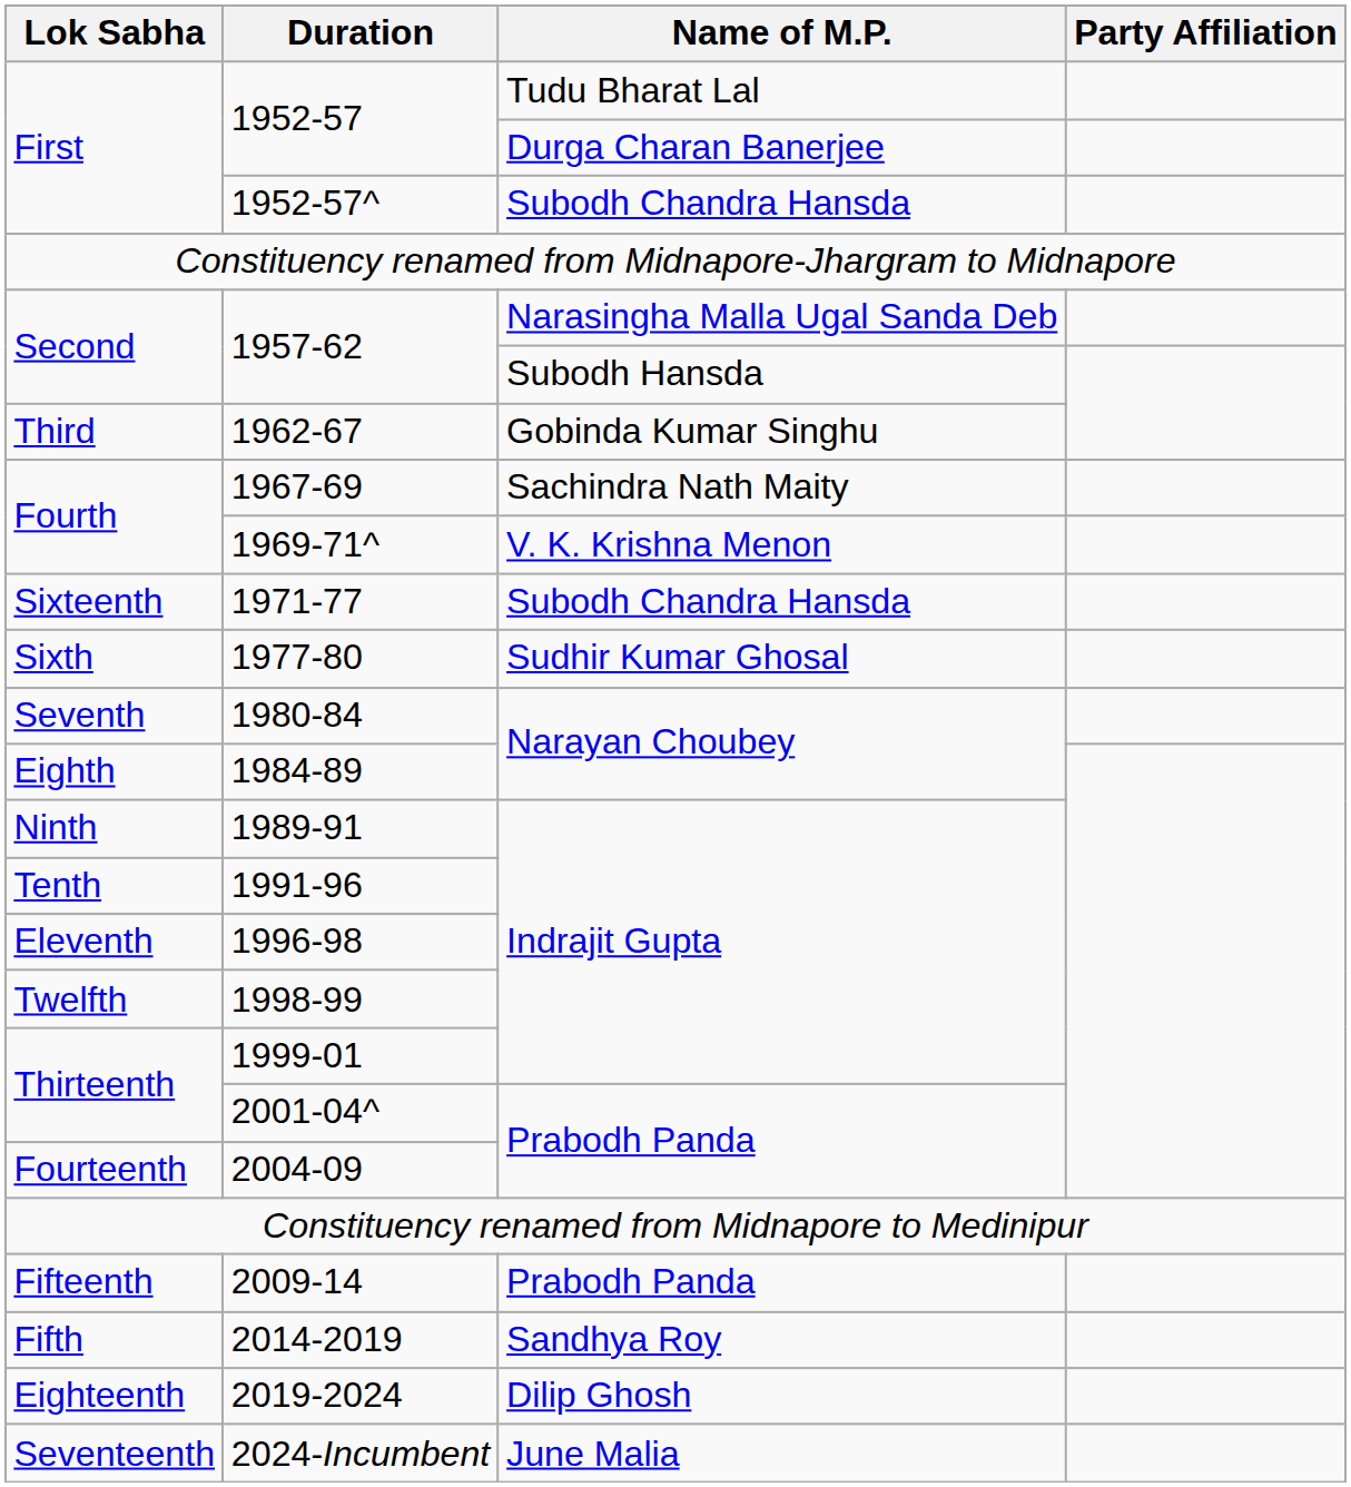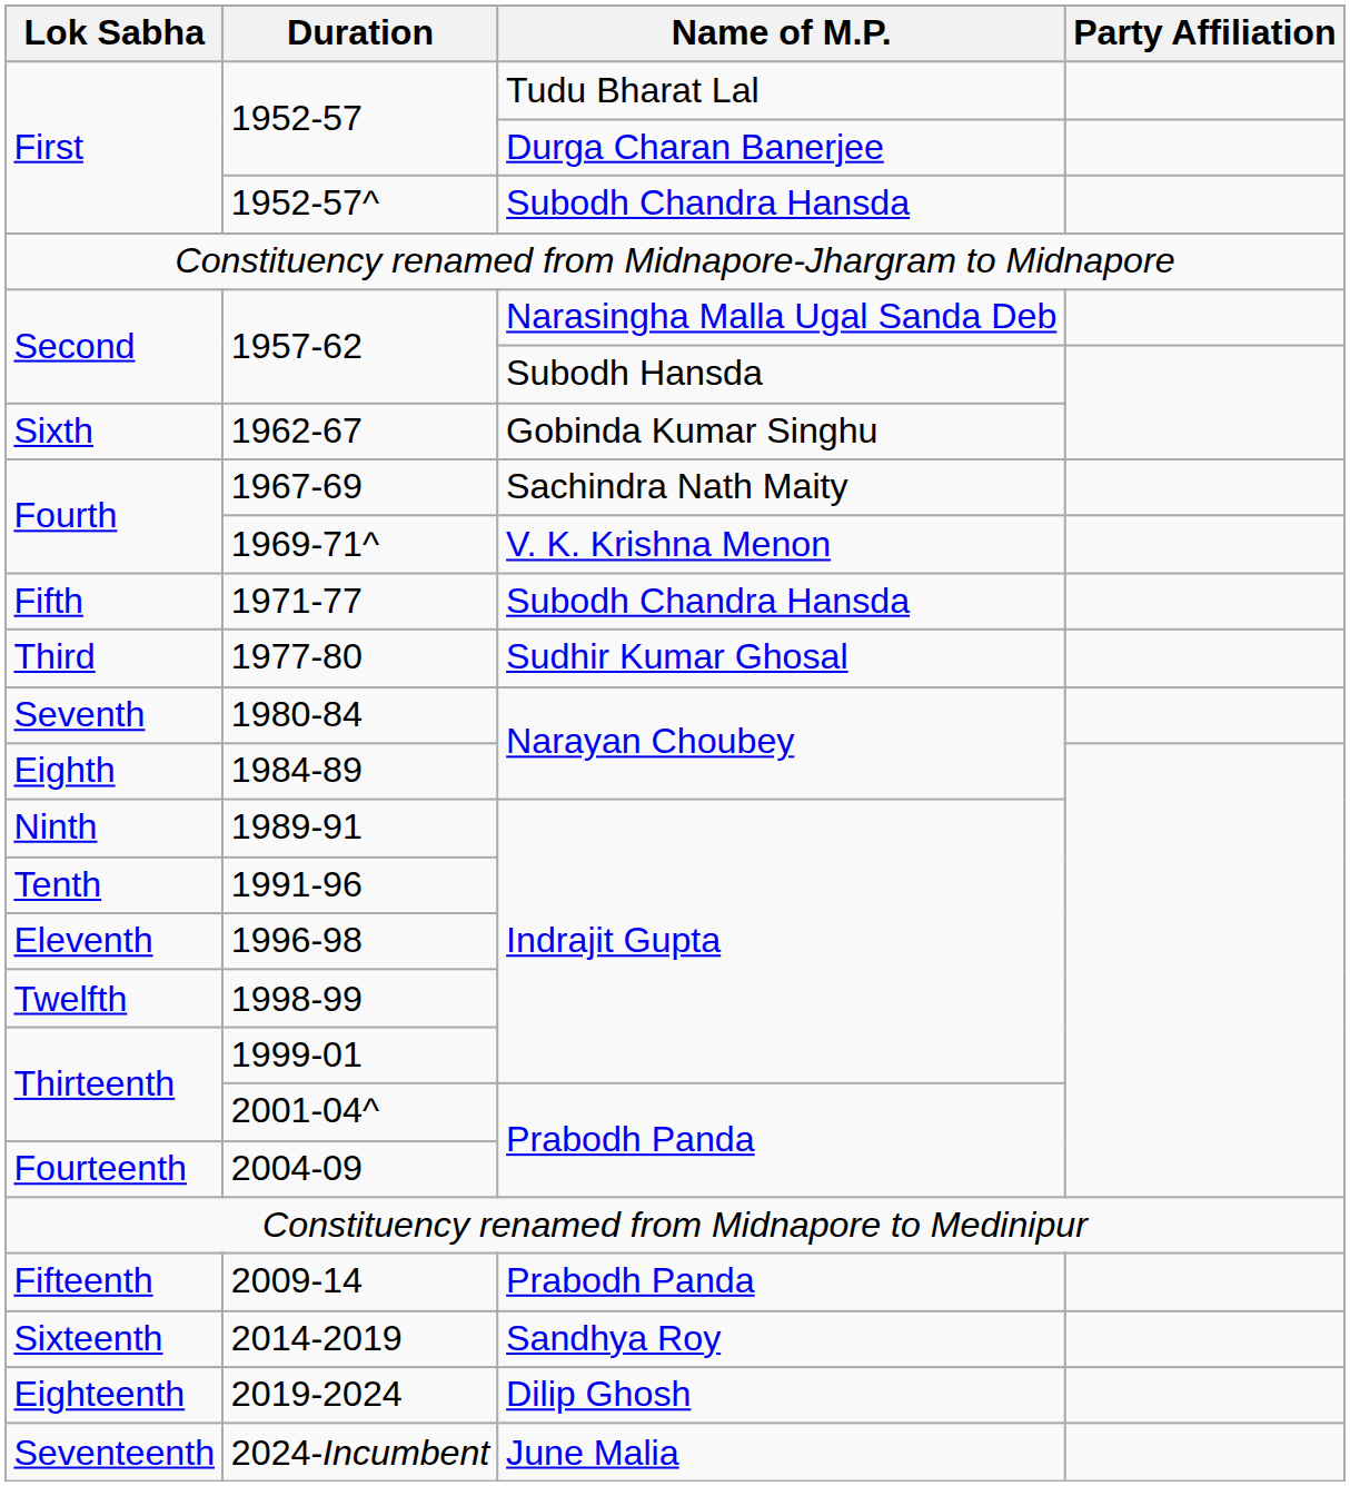1962-67 | Lok Sabha: Third -> Sixth
1971-77 | Lok Sabha: Sixteenth -> Fifth
1977-80 | Lok Sabha: Sixth -> Third
2014-2019 | Lok Sabha: Fifth -> Sixteenth
